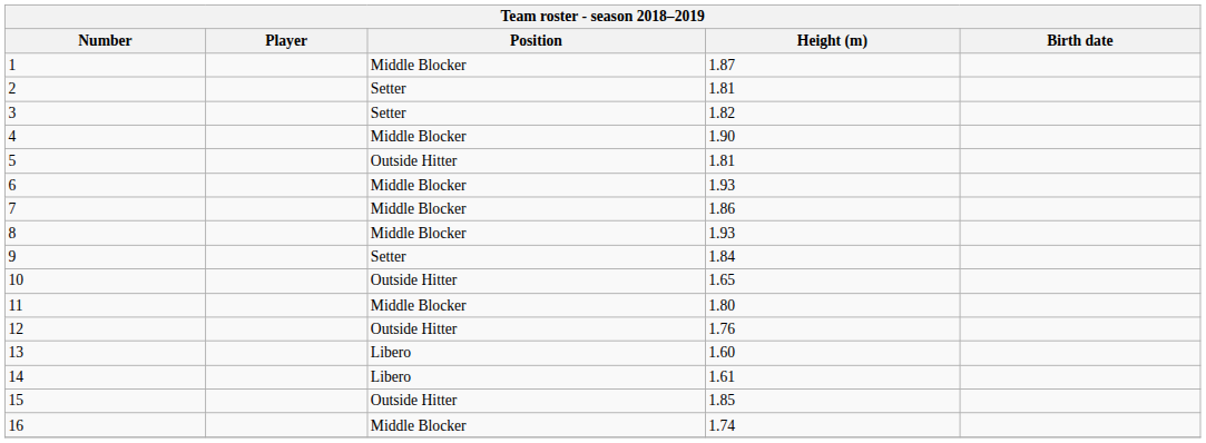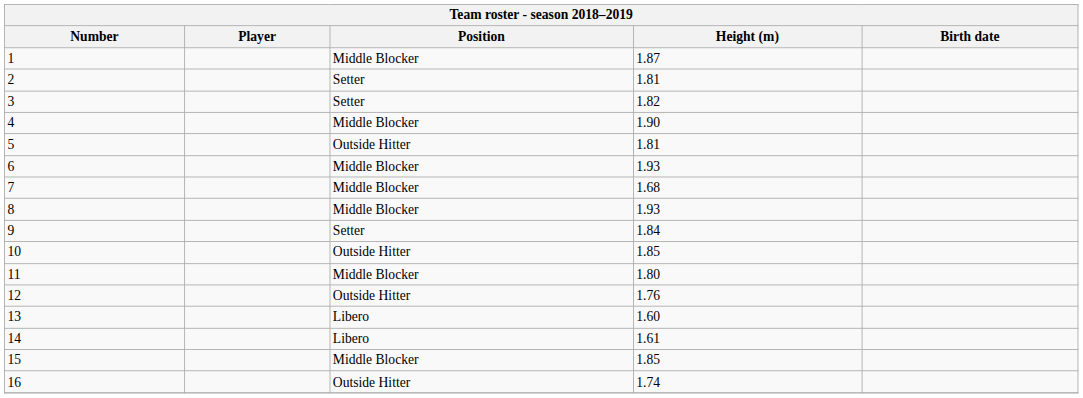7 | Height (m): 1.86 -> 1.68
10 | Height (m): 1.65 -> 1.85
15 | Position: Outside Hitter -> Middle Blocker
16 | Position: Middle Blocker -> Outside Hitter
